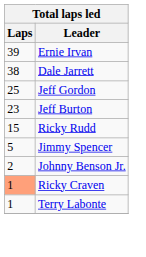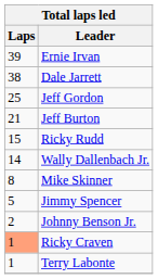Jeff Burton | Laps: 23 -> 21
+ row: 14 | Wally Dallenbach Jr.
+ row: 8 | Mike Skinner
